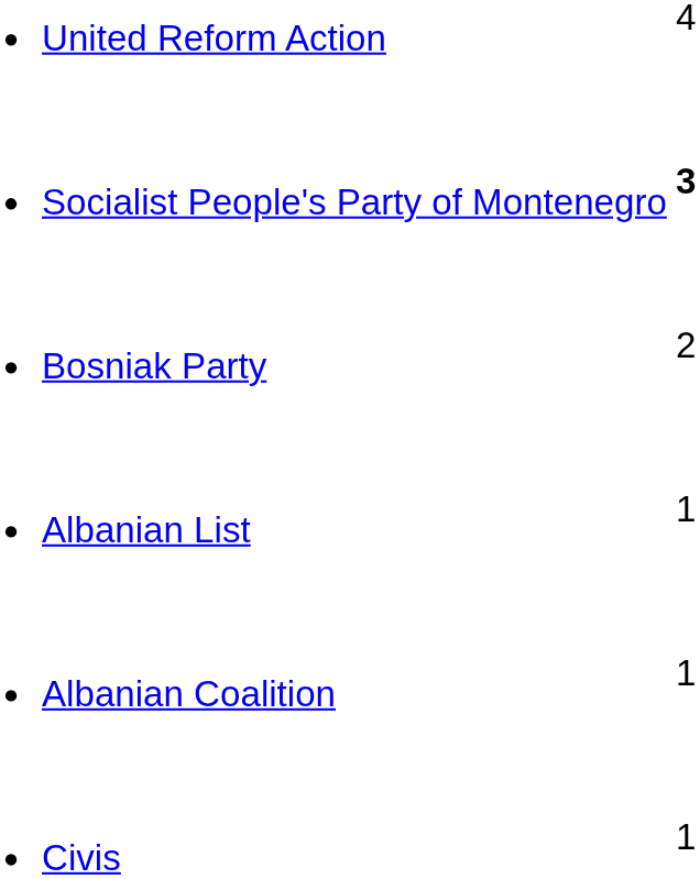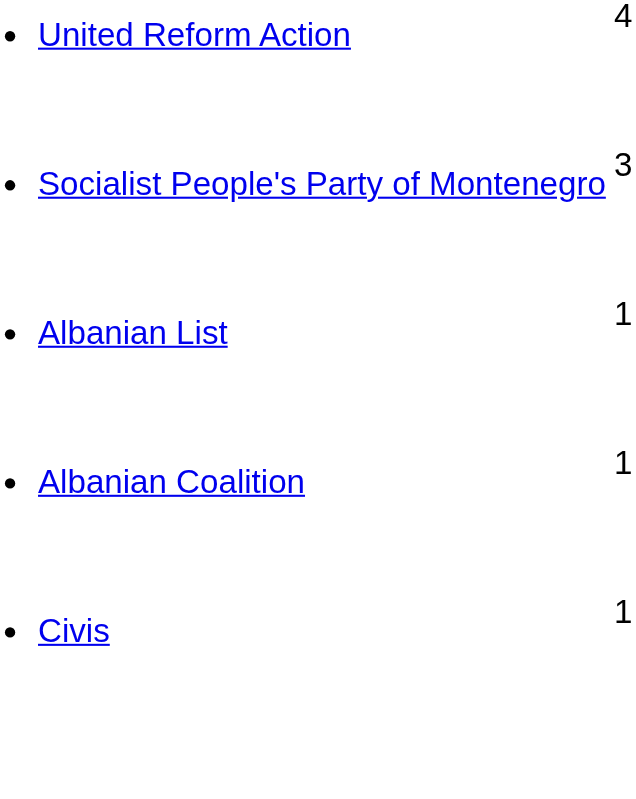Socialist People's Party of Montenegro | column 2: bold -> normal
- row: Bosniak Party | 2
